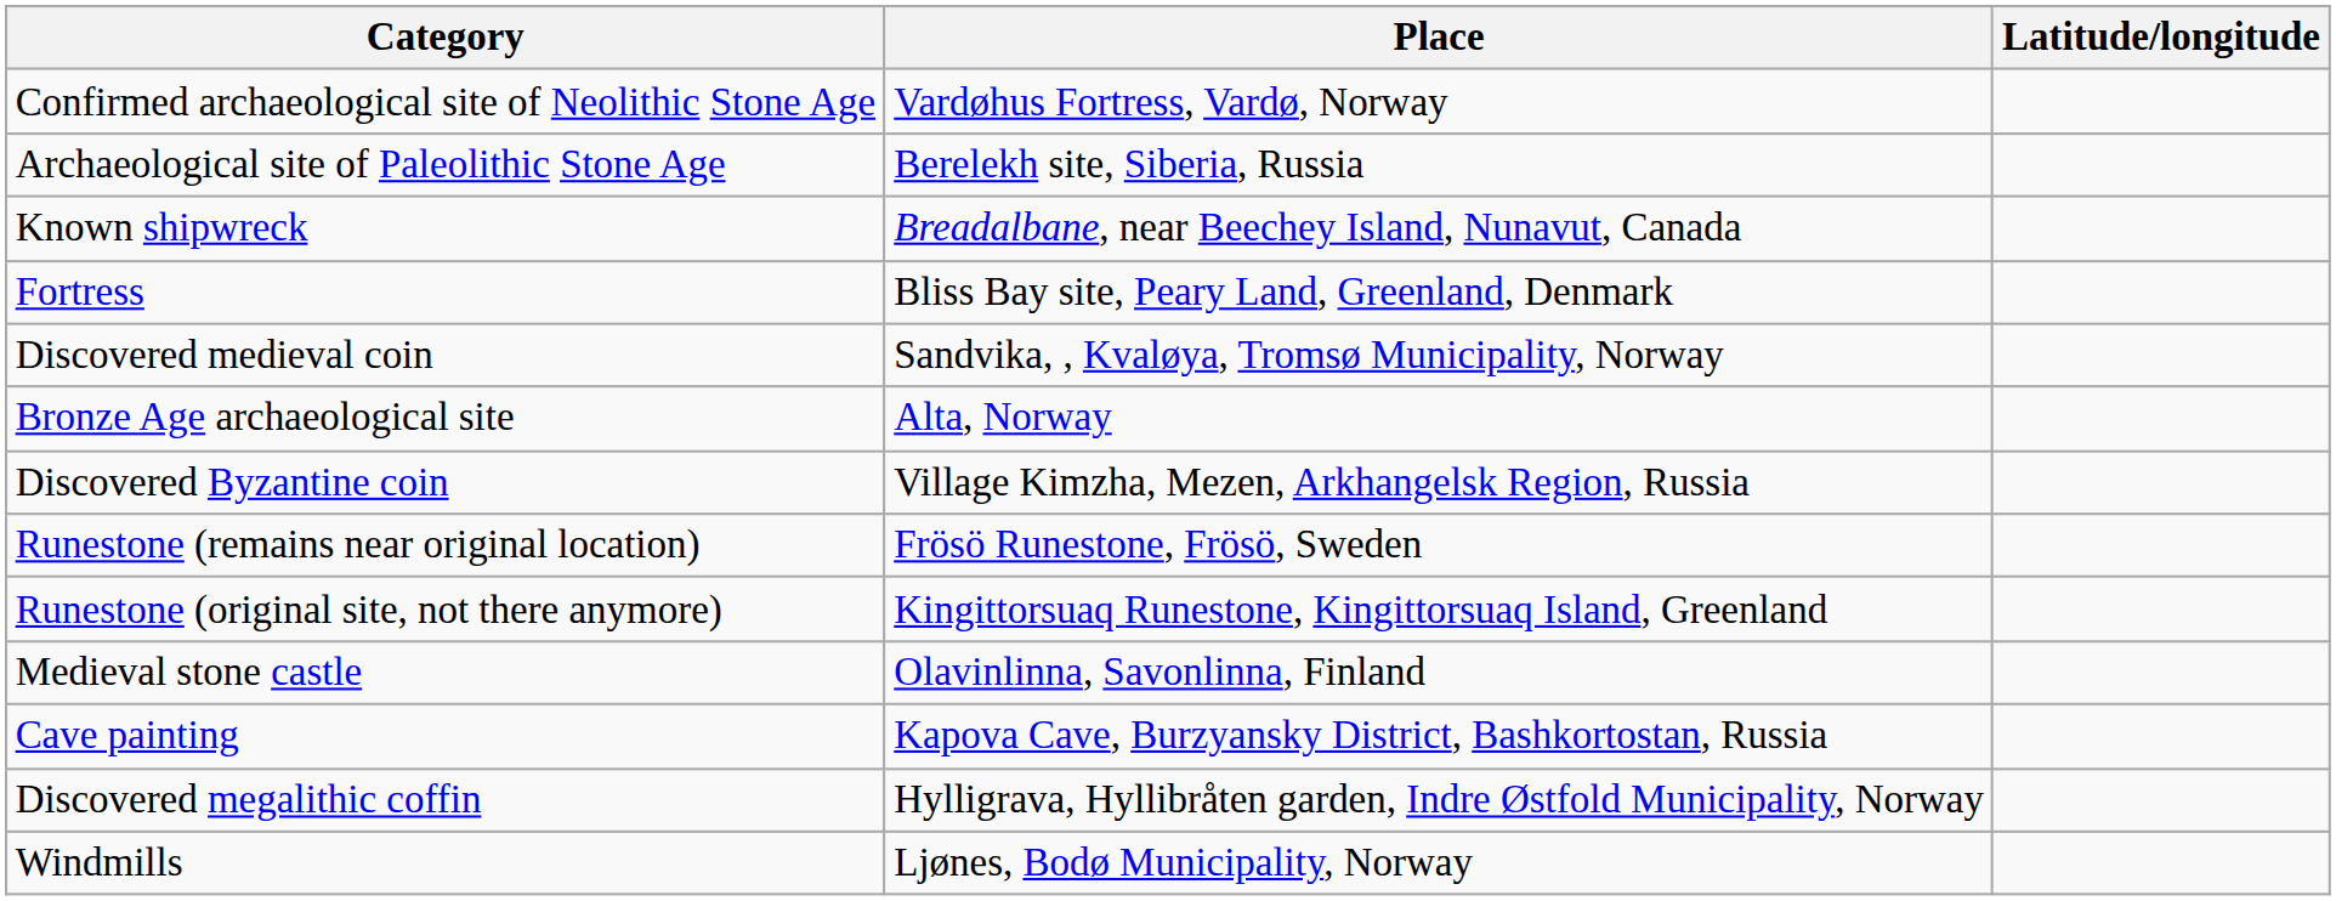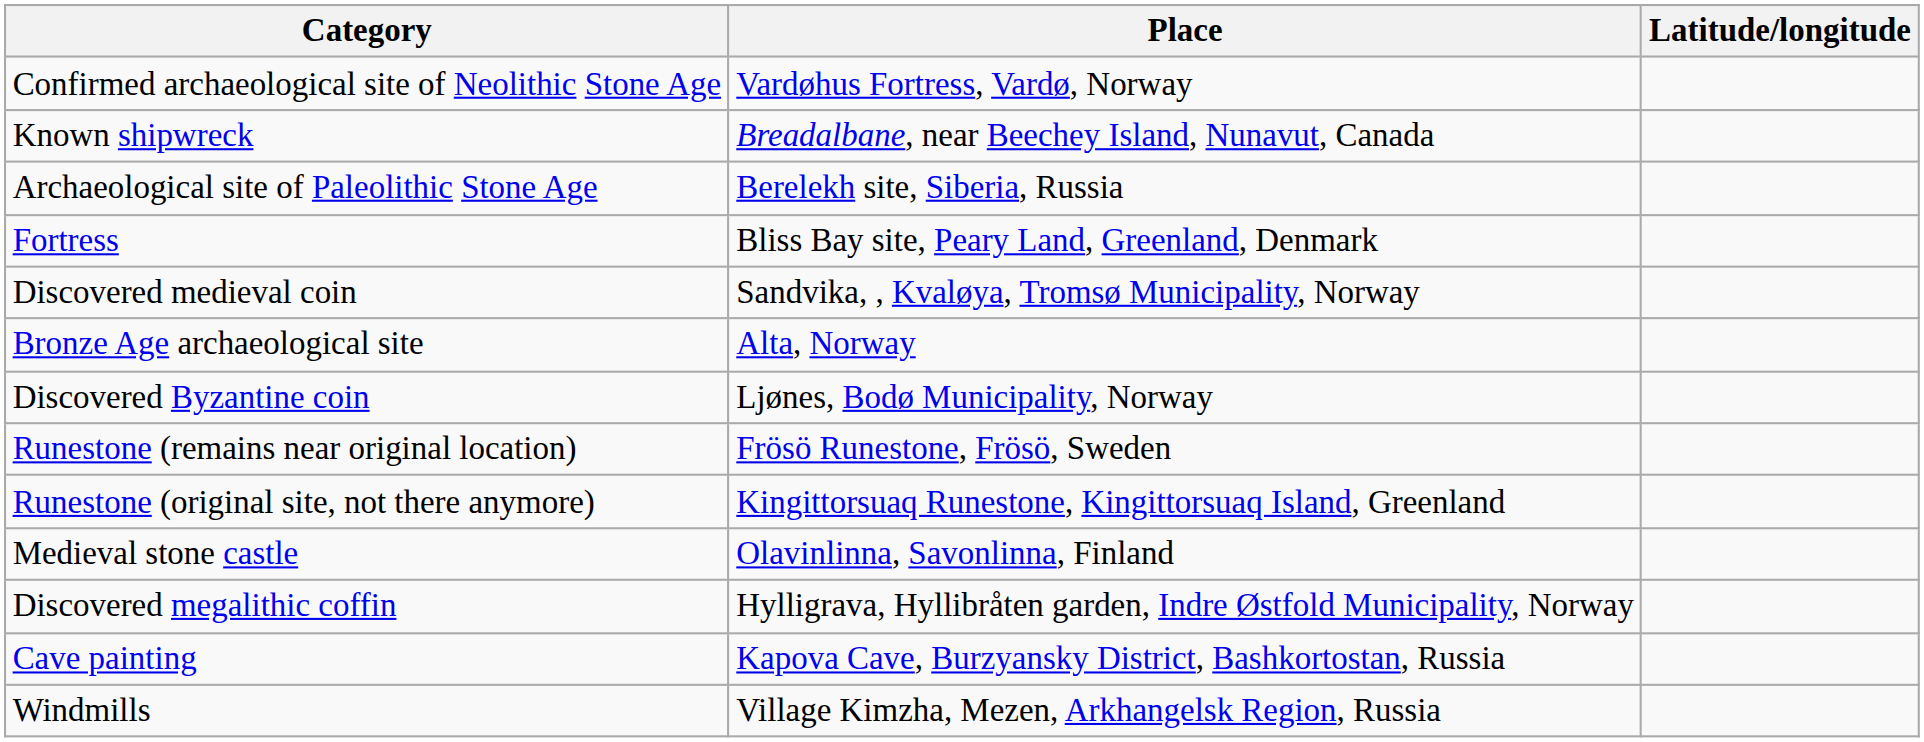rows swapped: Known shipwreck <-> Archaeological site of Paleolithic Stone Age
Discovered Byzantine coin | Place: Village Kimzha, Mezen, Arkhangelsk Region, Russia -> Ljønes, Bodø Municipality, Norway
rows swapped: Cave painting <-> Discovered megalithic coffin
Windmills | Place: Ljønes, Bodø Municipality, Norway -> Village Kimzha, Mezen, Arkhangelsk Region, Russia
